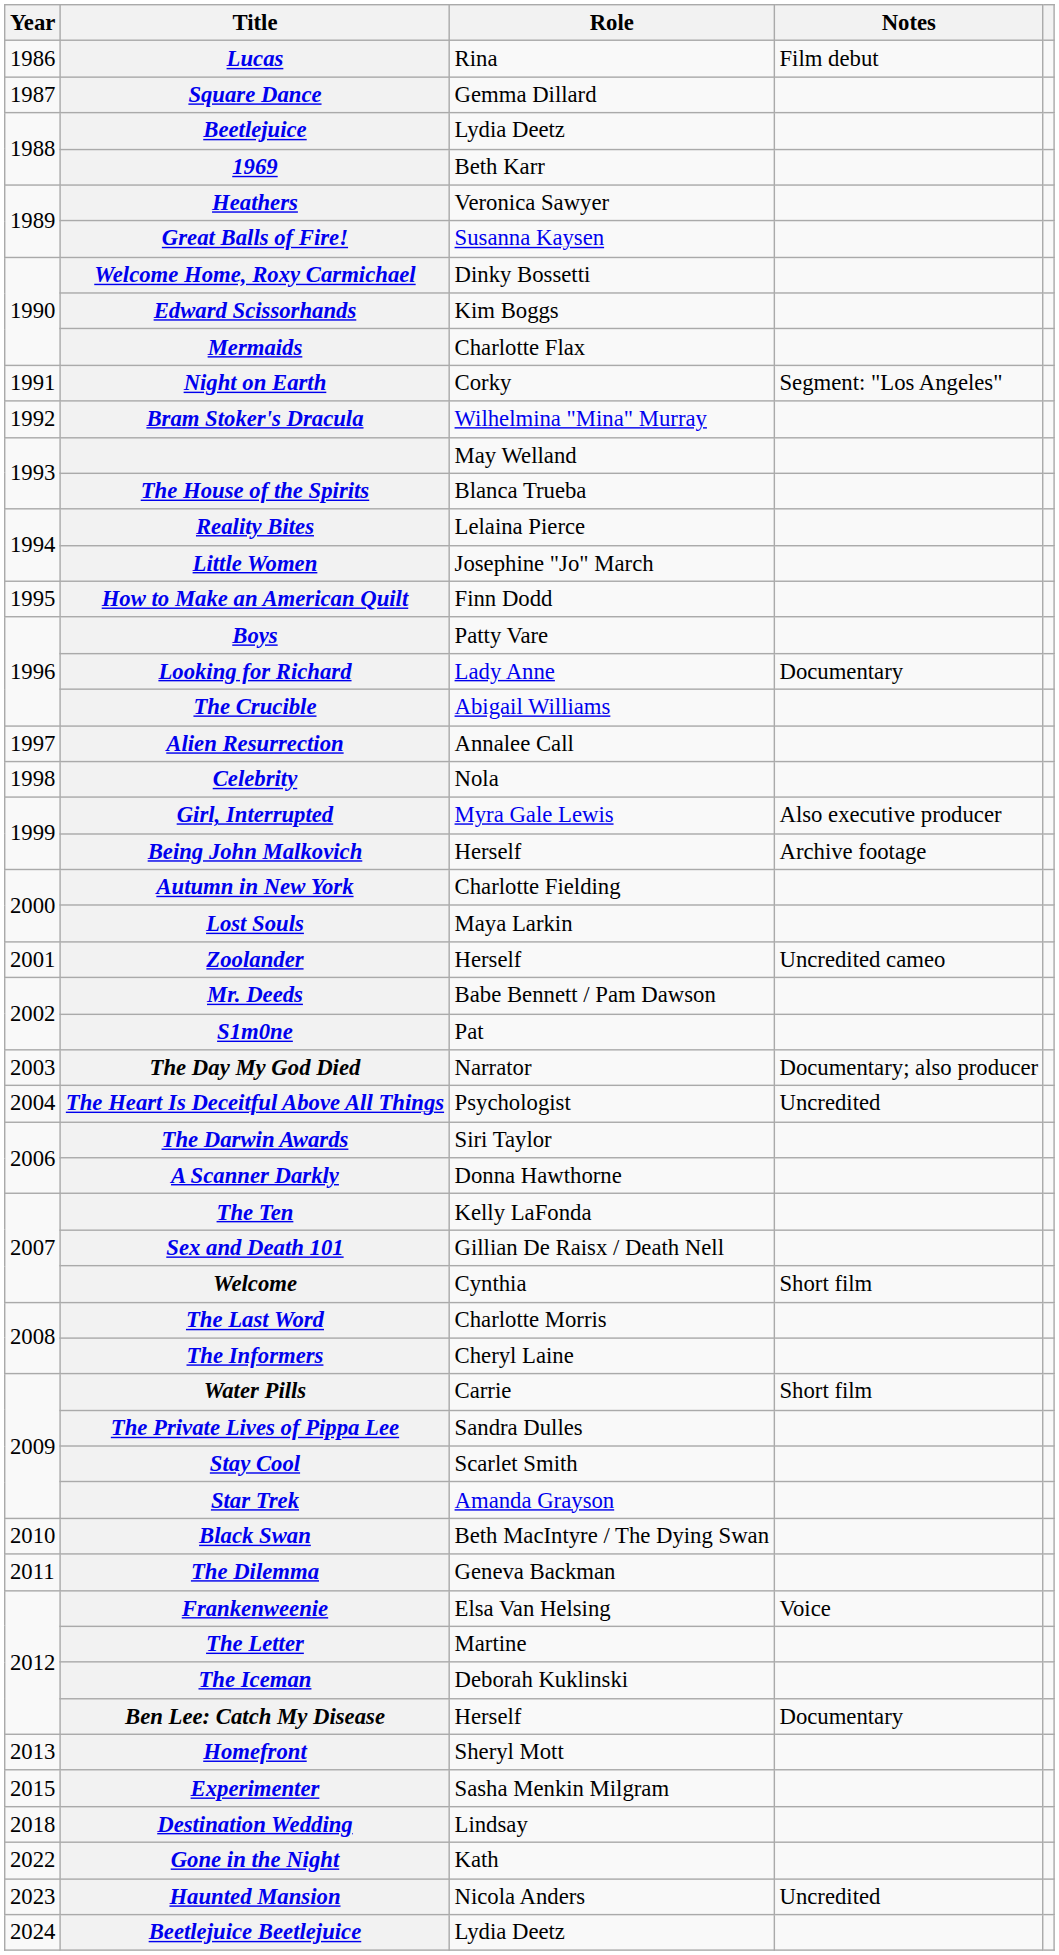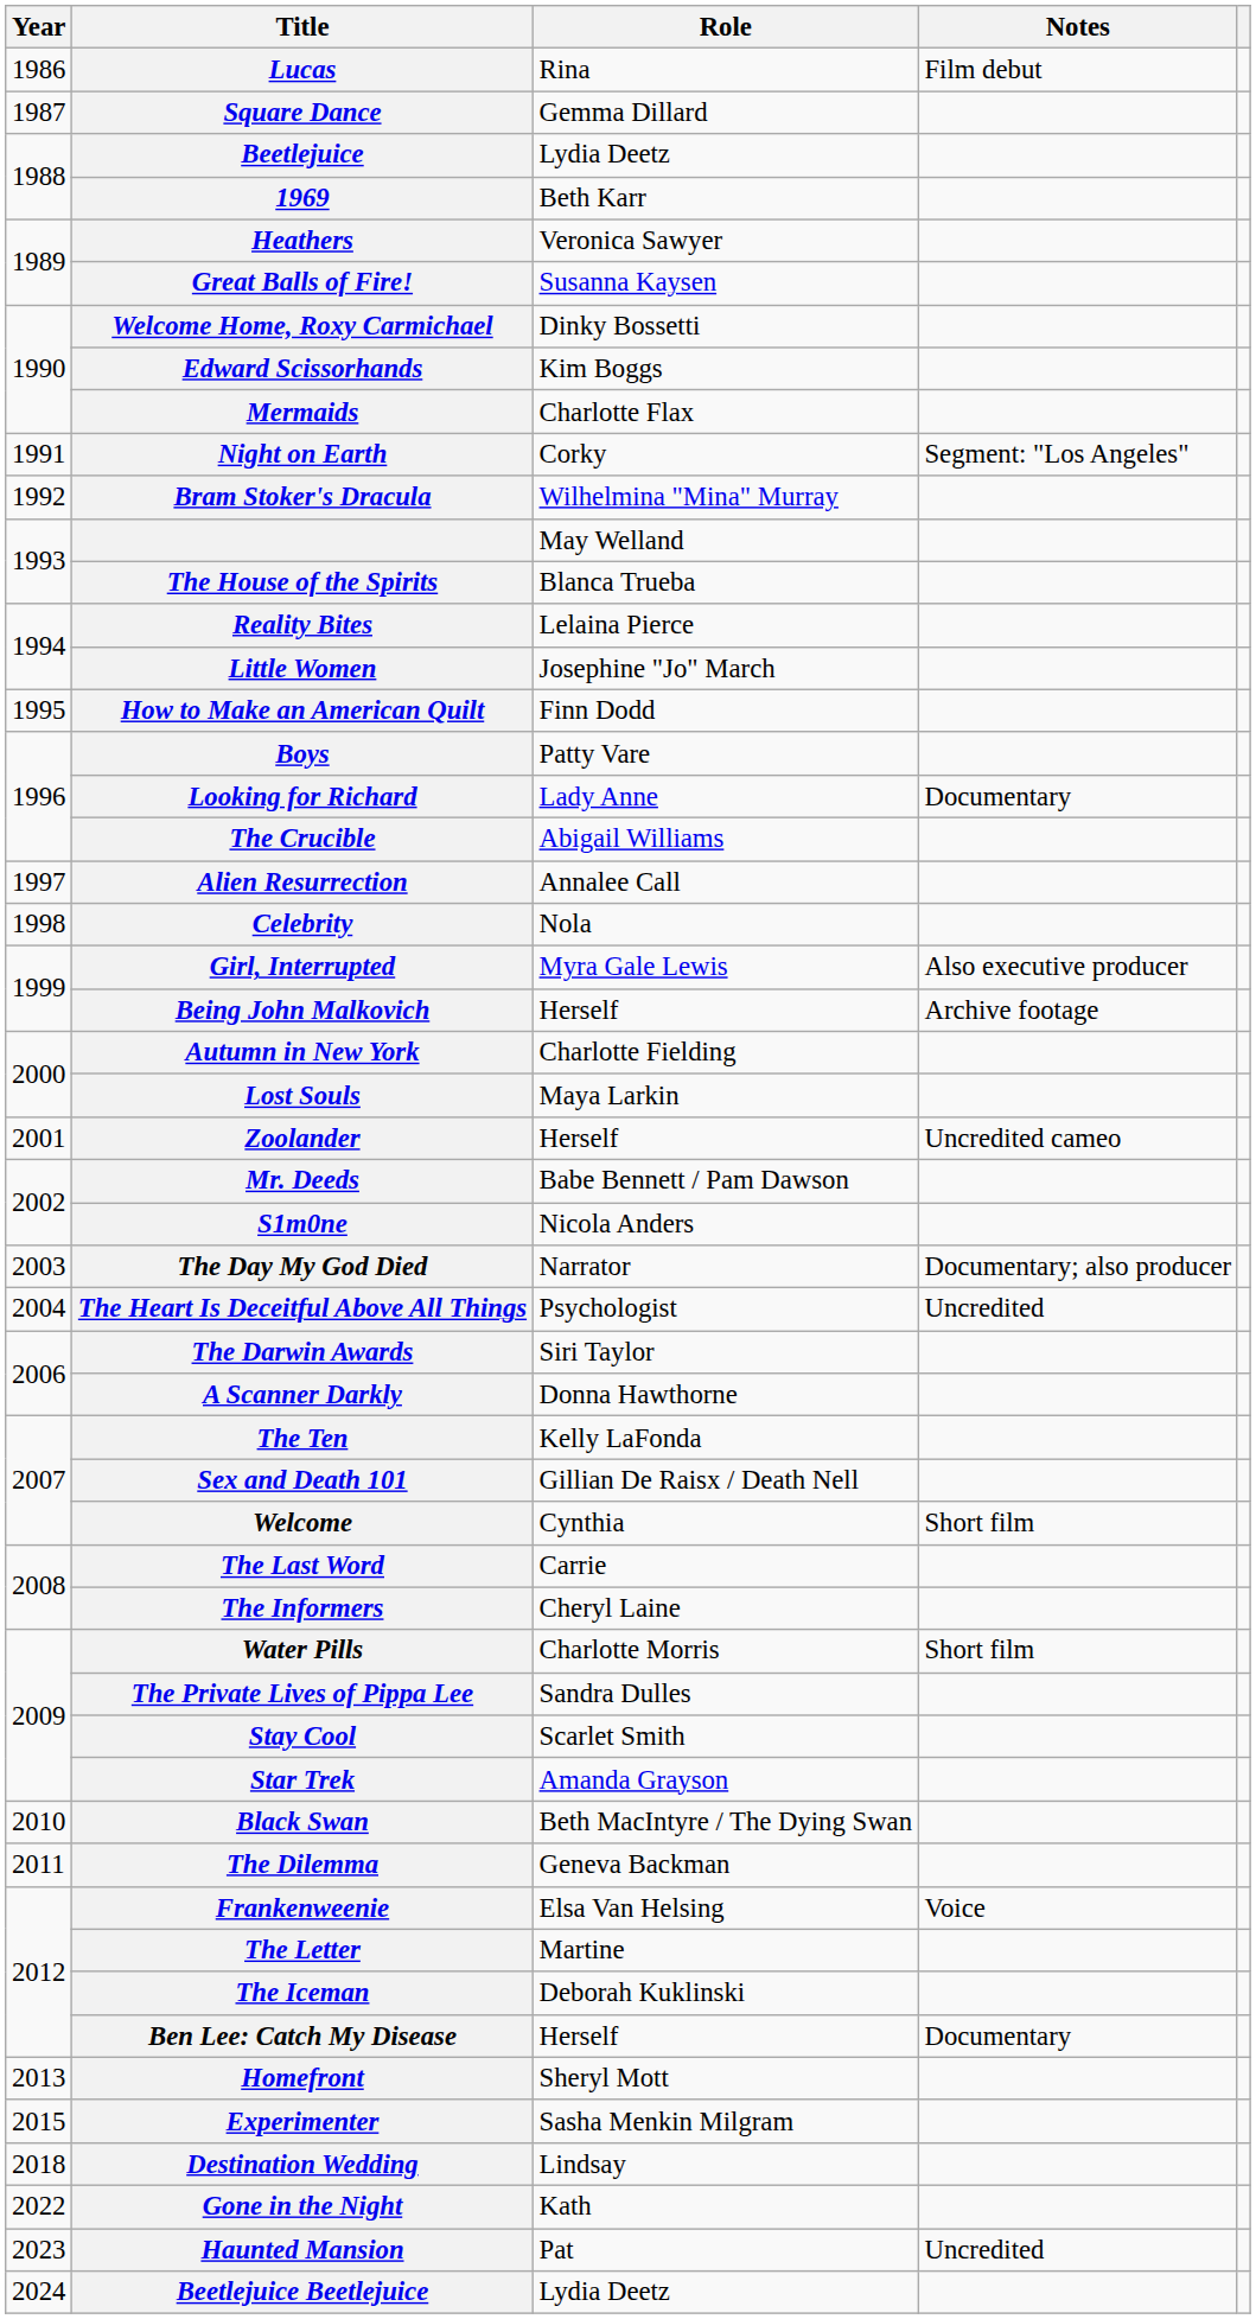S1m0ne | Role: Pat -> Nicola Anders
The Last Word | Role: Charlotte Morris -> Carrie
Water Pills | Role: Carrie -> Charlotte Morris
Haunted Mansion | Role: Nicola Anders -> Pat
